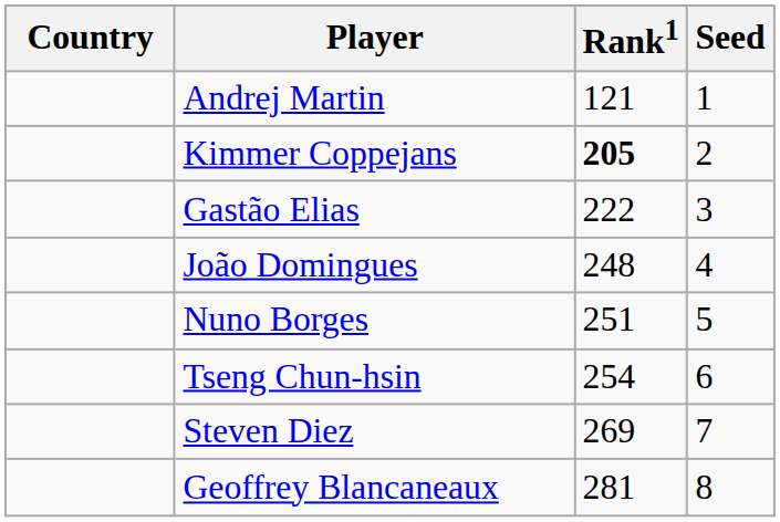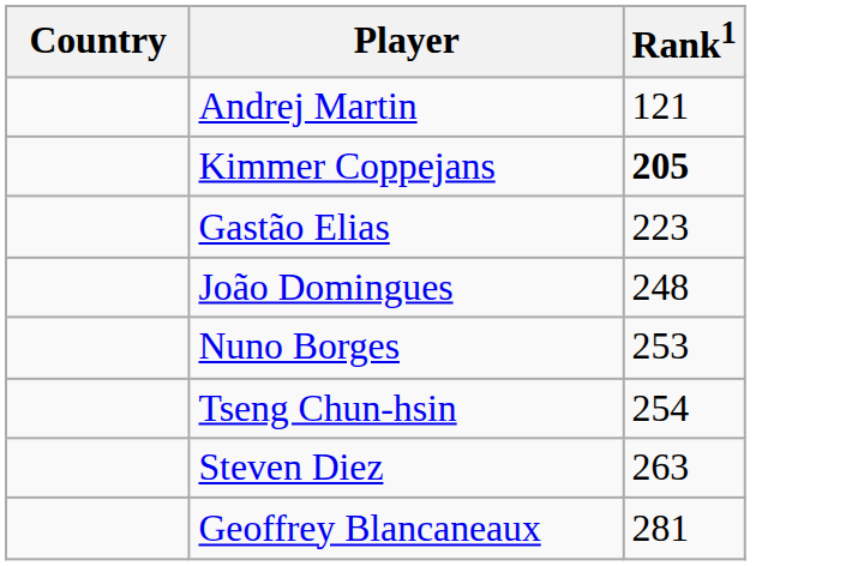- column: Seed | 1 | 2 | 3 | 4 | 5 | 6 | 7 | 8
Gastão Elias | Rank1: 222 -> 223
Nuno Borges | Rank1: 251 -> 253
Steven Diez | Rank1: 269 -> 263
